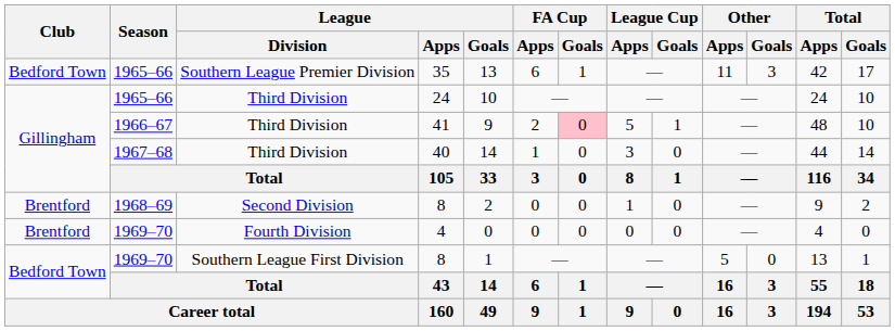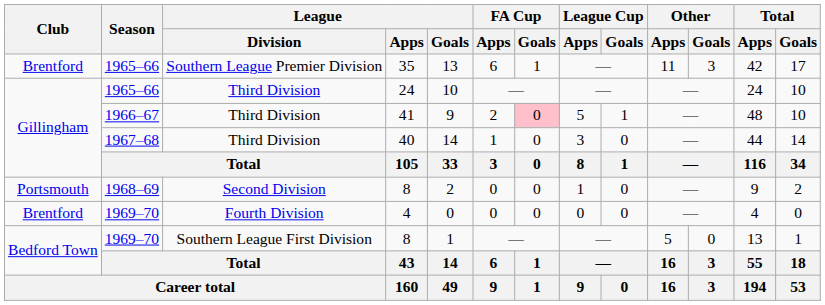35 | Club: Bedford Town -> Brentford
1968–69 / 8 | Club: Brentford -> Portsmouth
